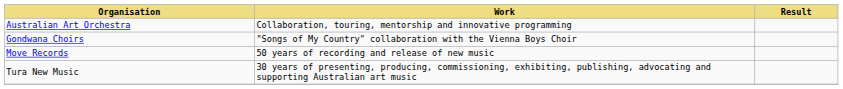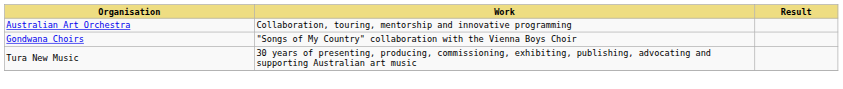- row: Move Records | 50 years of recording and release of new music
